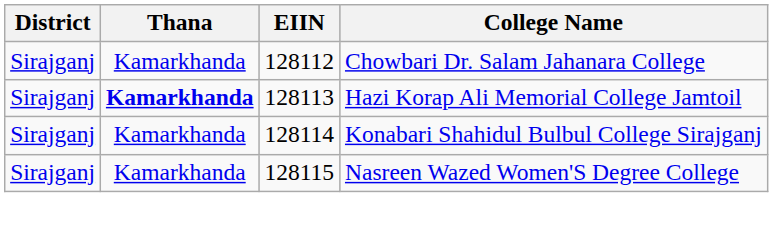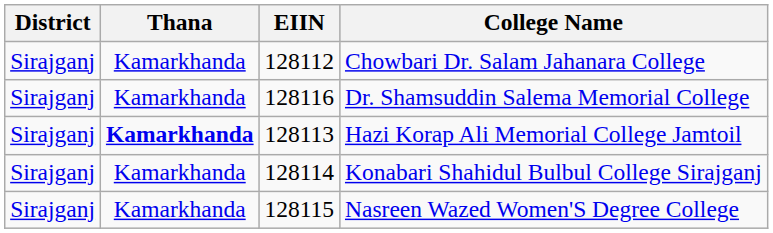+ row: Sirajganj | Kamarkhanda | 128116 | Dr. Shamsuddin Salema Memorial College
